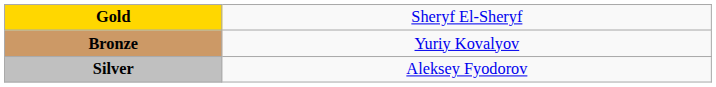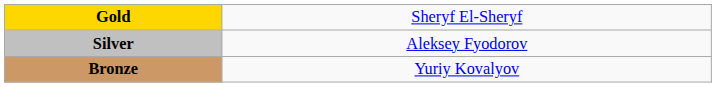rows swapped: Silver <-> Bronze
